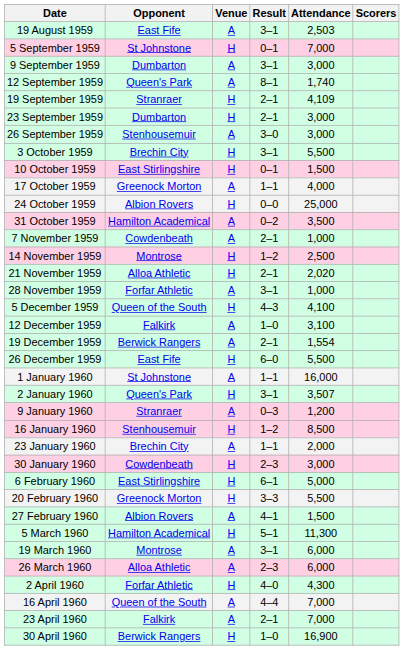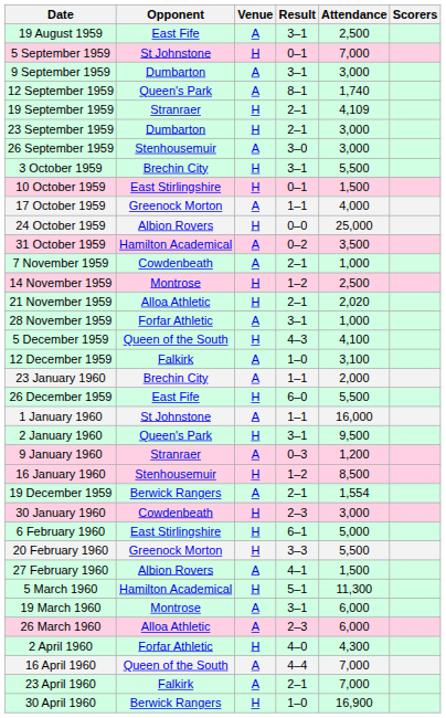19 August 1959 | Attendance: 2,503 -> 2,500
rows swapped: 19 December 1959 <-> 23 January 1960
2 January 1960 | Attendance: 3,507 -> 9,500
